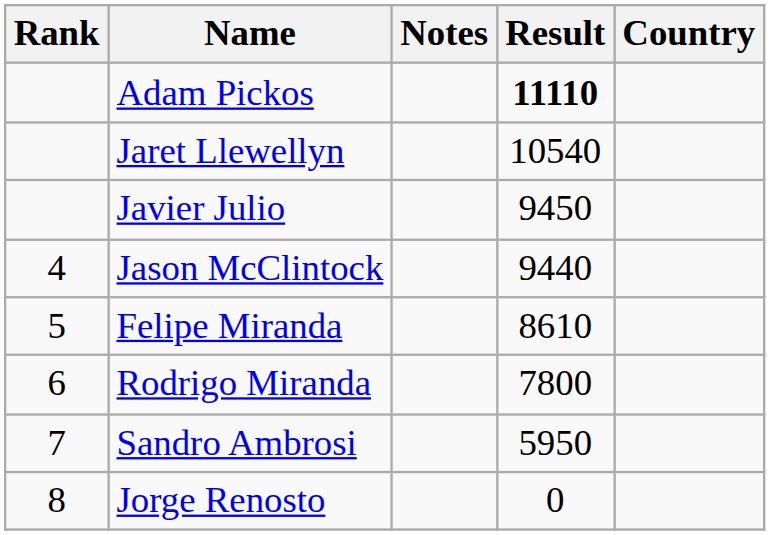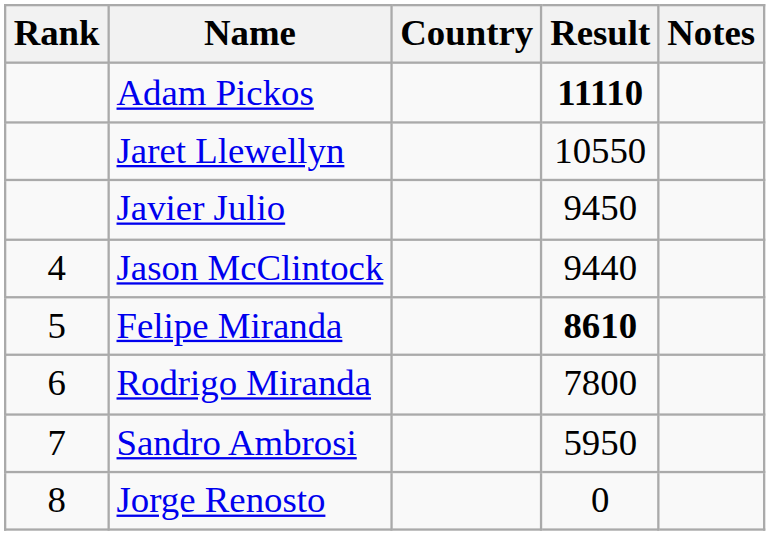columns swapped: Country <-> Notes
Jaret Llewellyn | Result: 10540 -> 10550
Felipe Miranda | Result: normal -> bold
